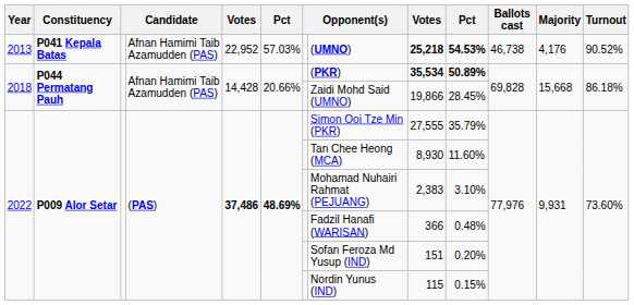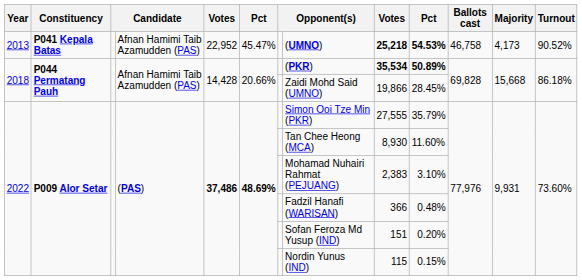2013 | column 6: 57.03% -> 45.47%
2013 | Ballots cast: 46,738 -> 46,758
2013 | Majority: 4,176 -> 4,173
